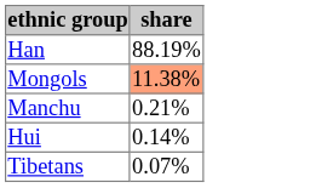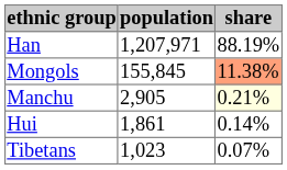+ column: population | 1,207,971 | 155,845 | 2,905 | 1,861 | 1,023
Manchu | share: no background -> lightyellow background
